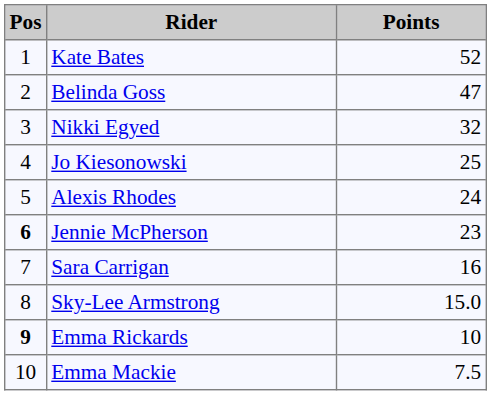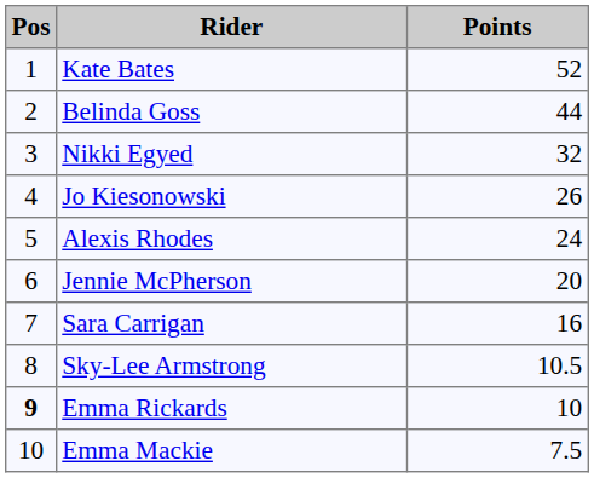Belinda Goss | Points: 47 -> 44
Jo Kiesonowski | Points: 25 -> 26
Jennie McPherson | Pos: bold -> normal
Jennie McPherson | Points: 23 -> 20
Sky-Lee Armstrong | Points: 15.0 -> 10.5
